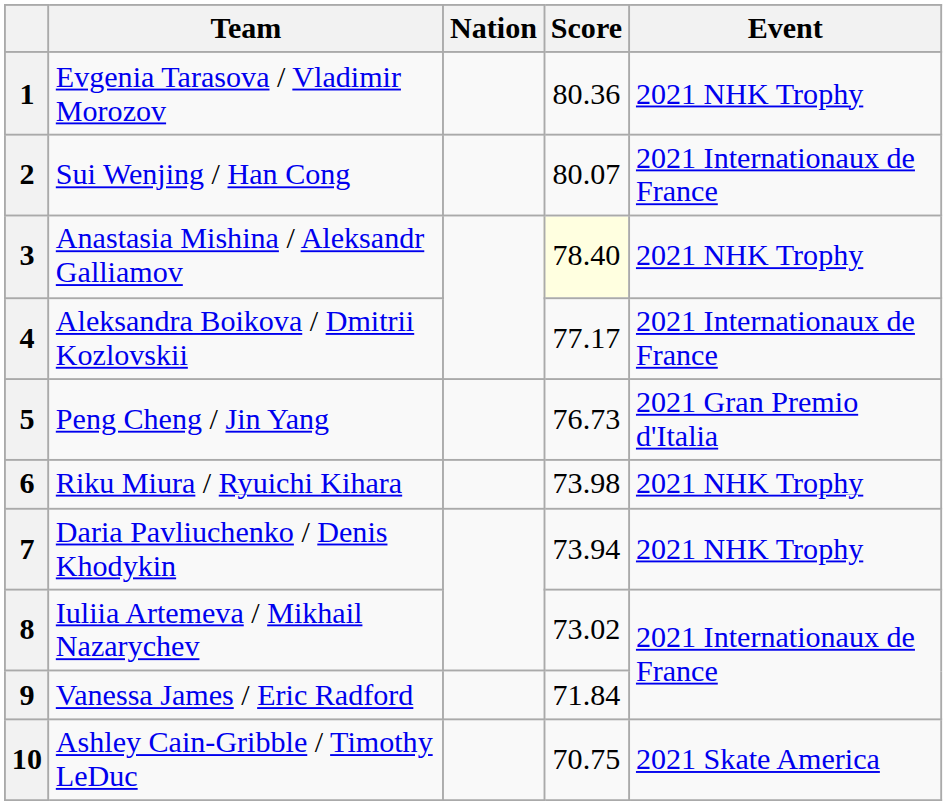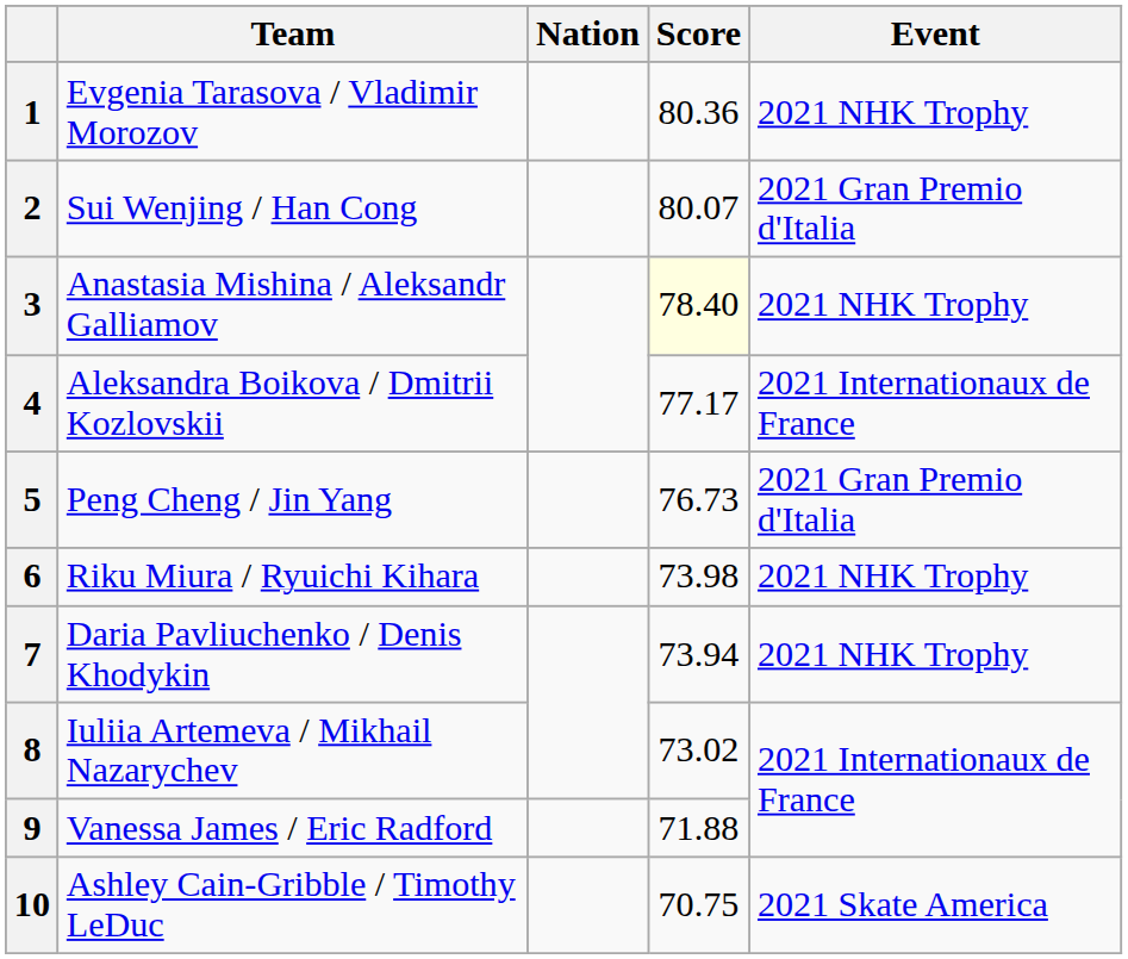2 | Event: 2021 Internationaux de France -> 2021 Gran Premio d'Italia
9 | Score: 71.84 -> 71.88
